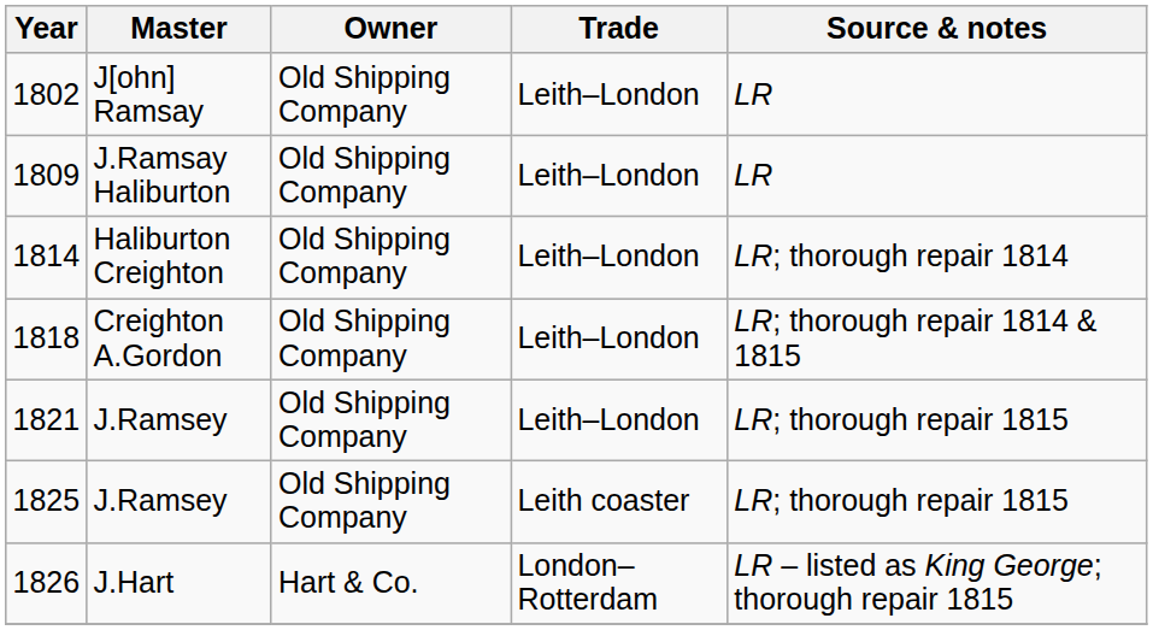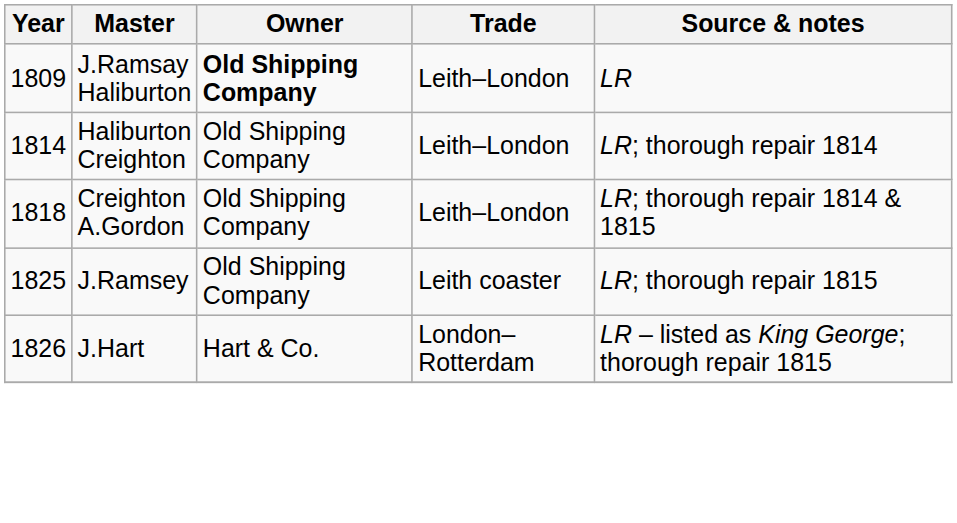- row: 1802 | J[ohn] Ramsay | Old Shipping Company | Leith–London | LR
1809 | Owner: normal -> bold
- row: 1821 | J.Ramsey | Old Shipping Company | Leith–London | LR; thorough repair 1815
